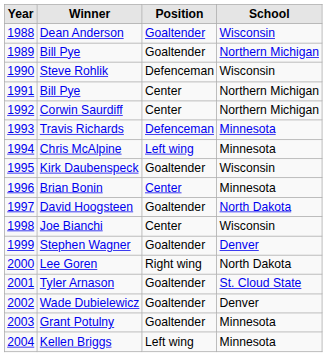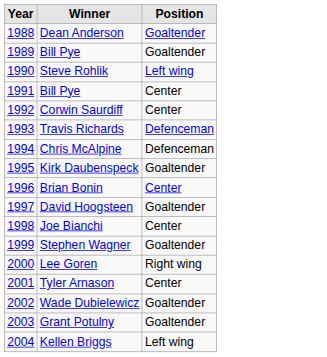- column: School | Wisconsin | Northern Michigan | Wisconsin | Northern Michigan | Northern Michigan | Minnesota | Minnesota | Wisconsin | Minnesota | North Dakota | Wisconsin | Denver | North Dakota | St. Cloud State | Denver | Minnesota | Minnesota
Steve Rohlik | Position: Defenceman -> Left wing
Chris McAlpine | Position: Left wing -> Defenceman
Tyler Arnason | Position: Goaltender -> Center
